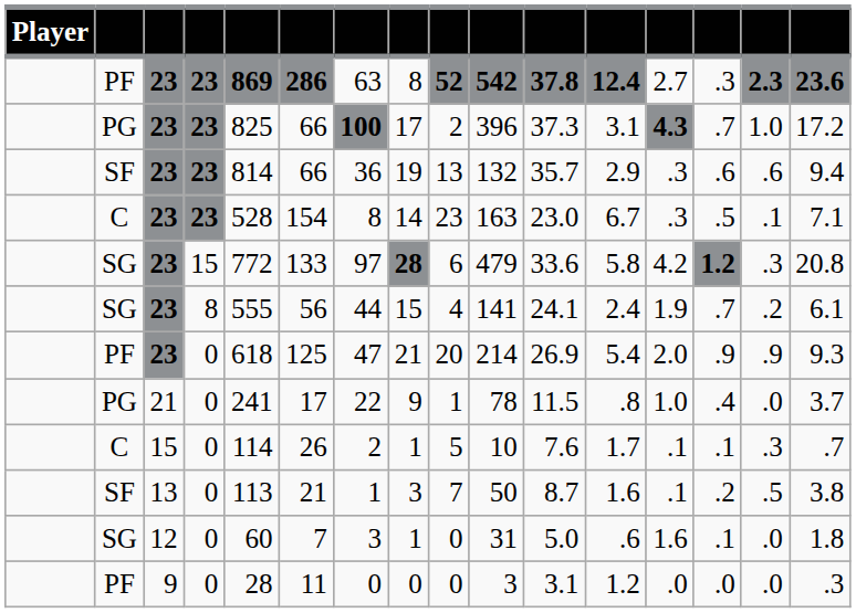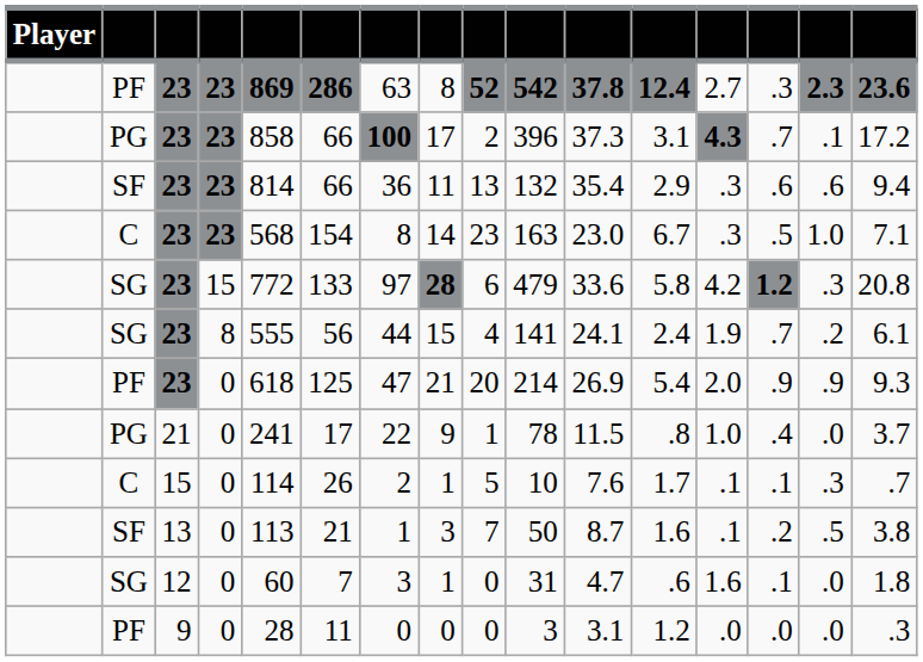PG / 23 | column 5: 825 -> 858
PG / 23 | column 15: 1.0 -> .1
SF / 23 | column 8: 19 -> 11
SF / 23 | column 11: 35.7 -> 35.4
C / 23 | column 5: 528 -> 568
C / 23 | column 15: .1 -> 1.0
12 | column 11: 5.0 -> 4.7
